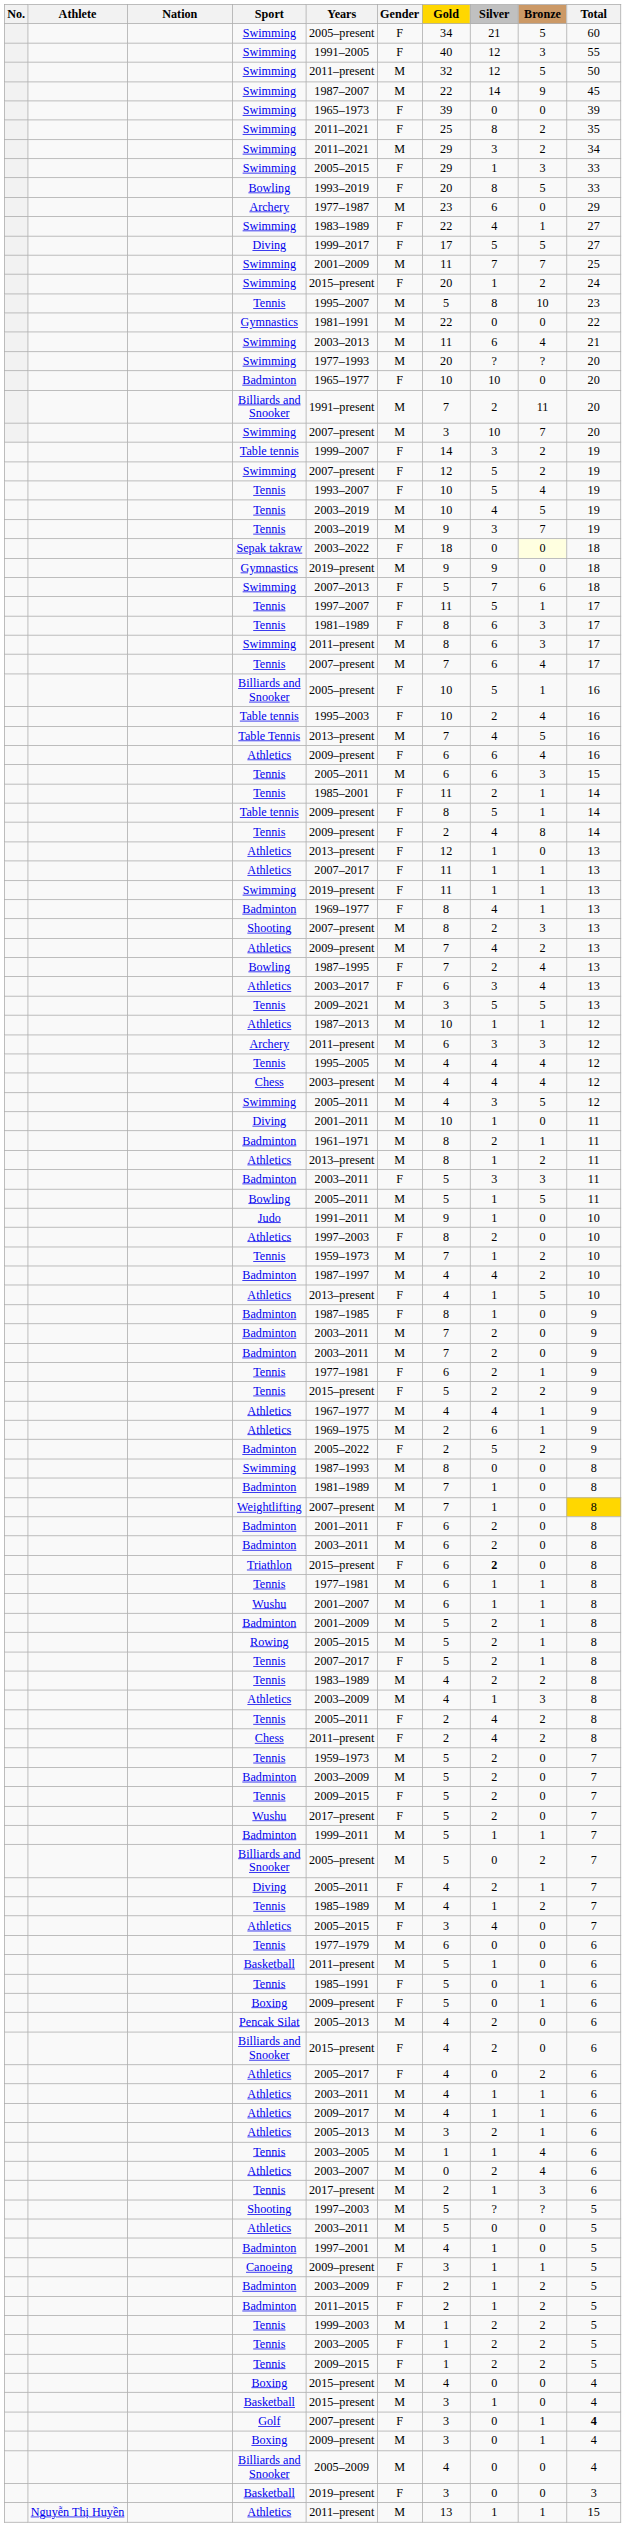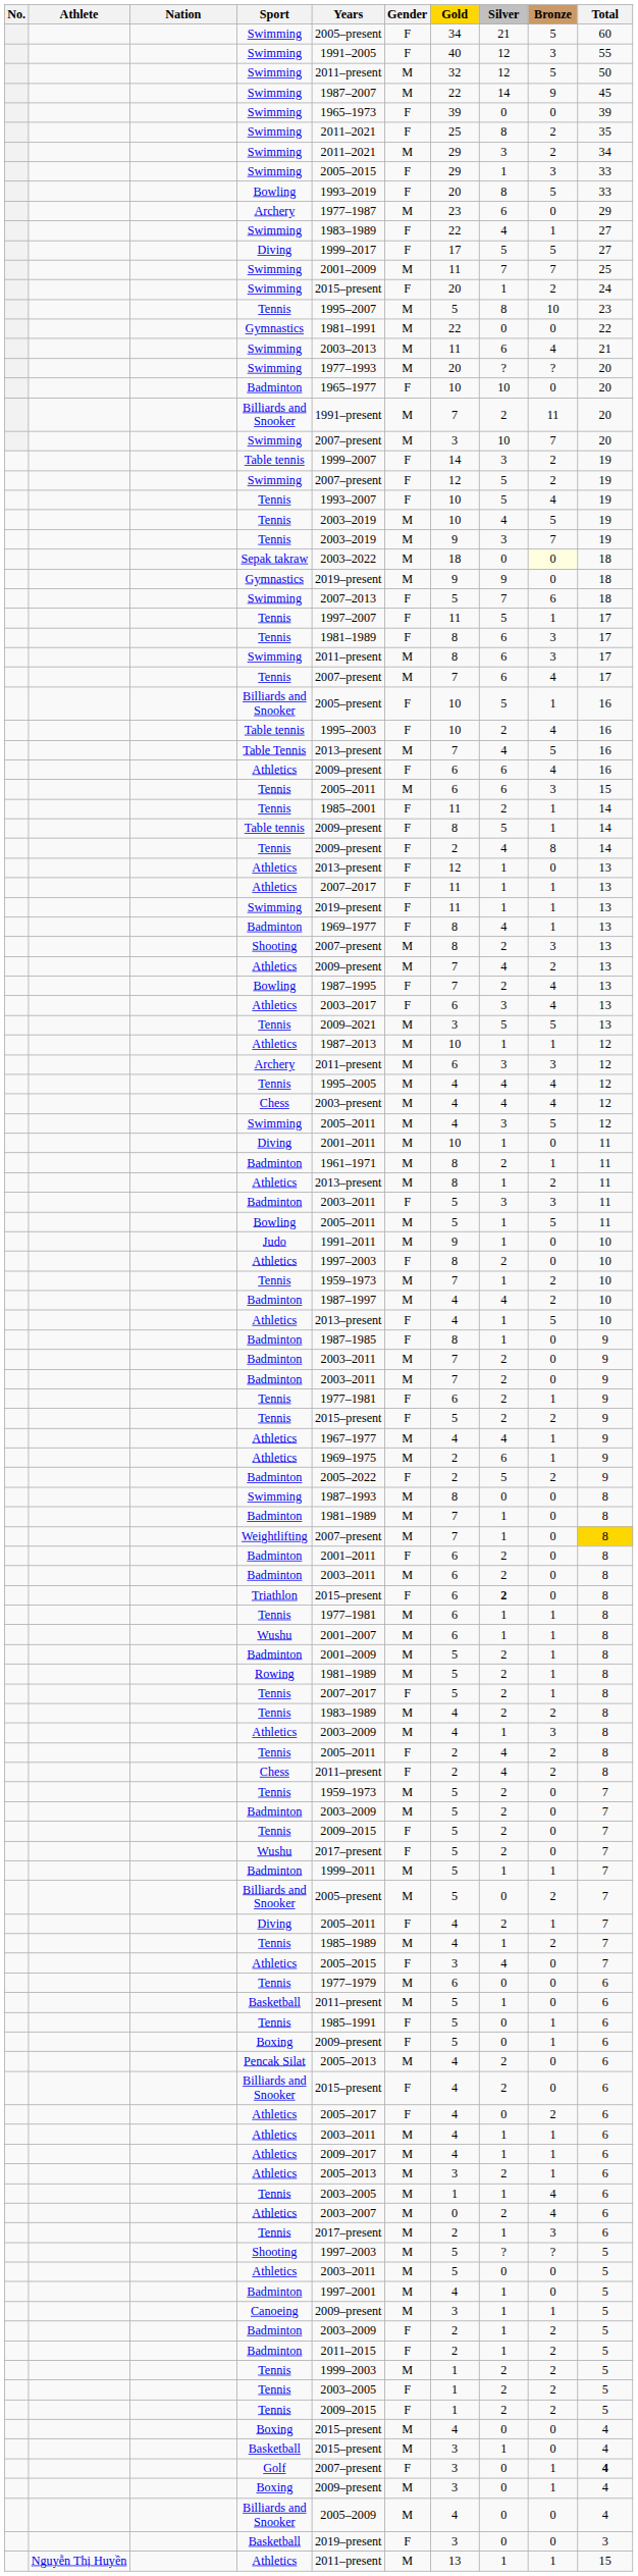Sepak takraw | Gender: F -> M
Rowing | Years: 2005–2015 -> 1981–1989
Canoeing | Gender: F -> M
